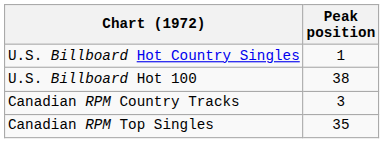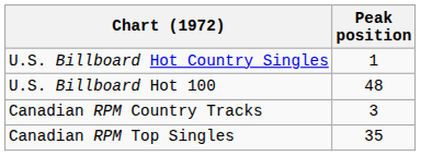U.S. Billboard Hot 100 | Peak position: 38 -> 48
